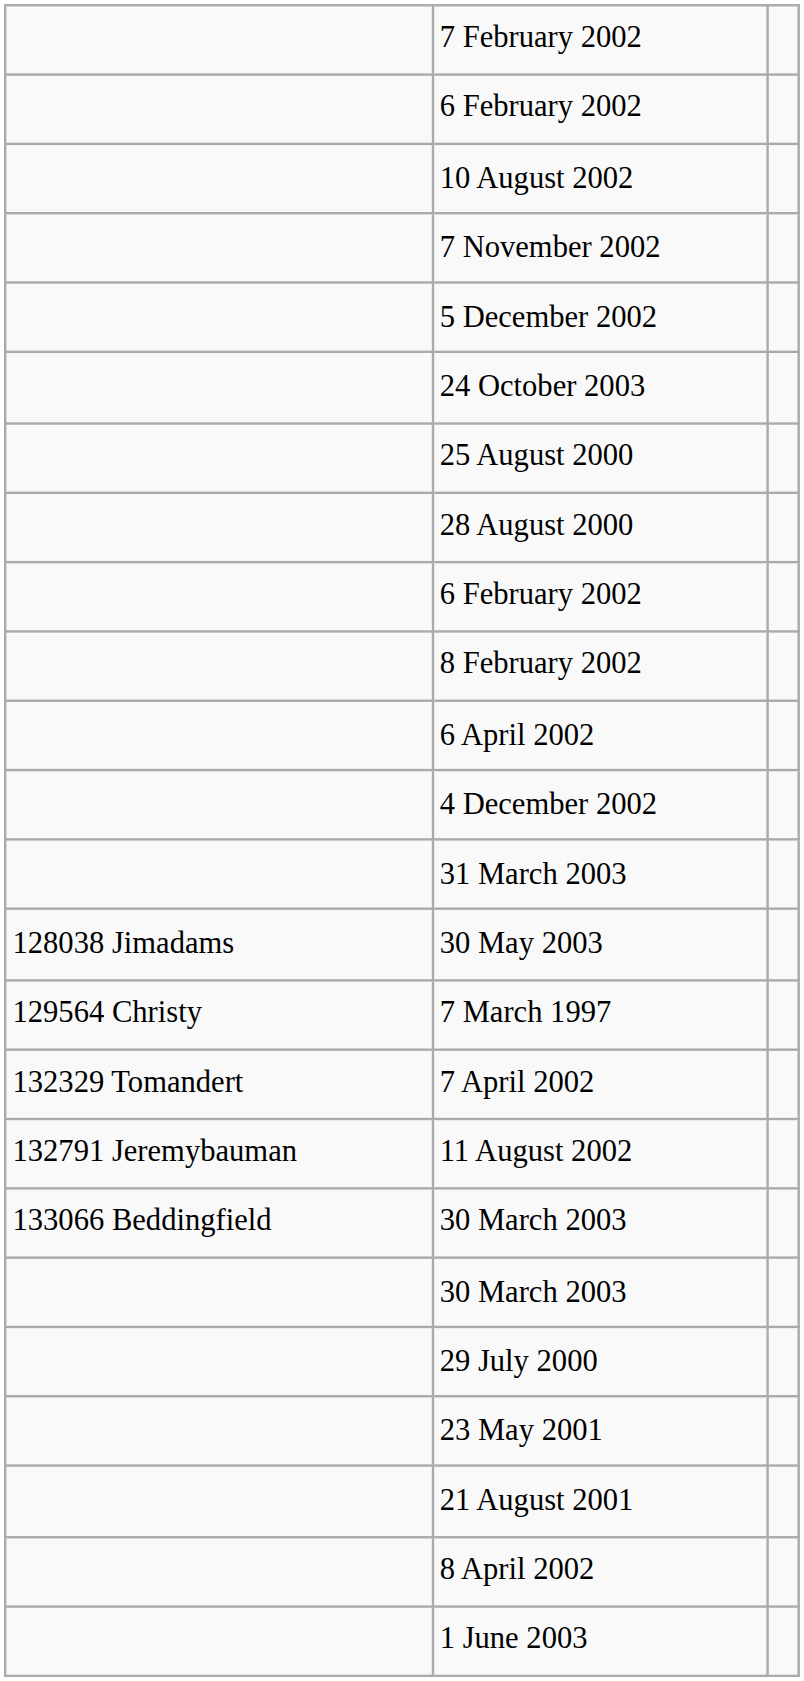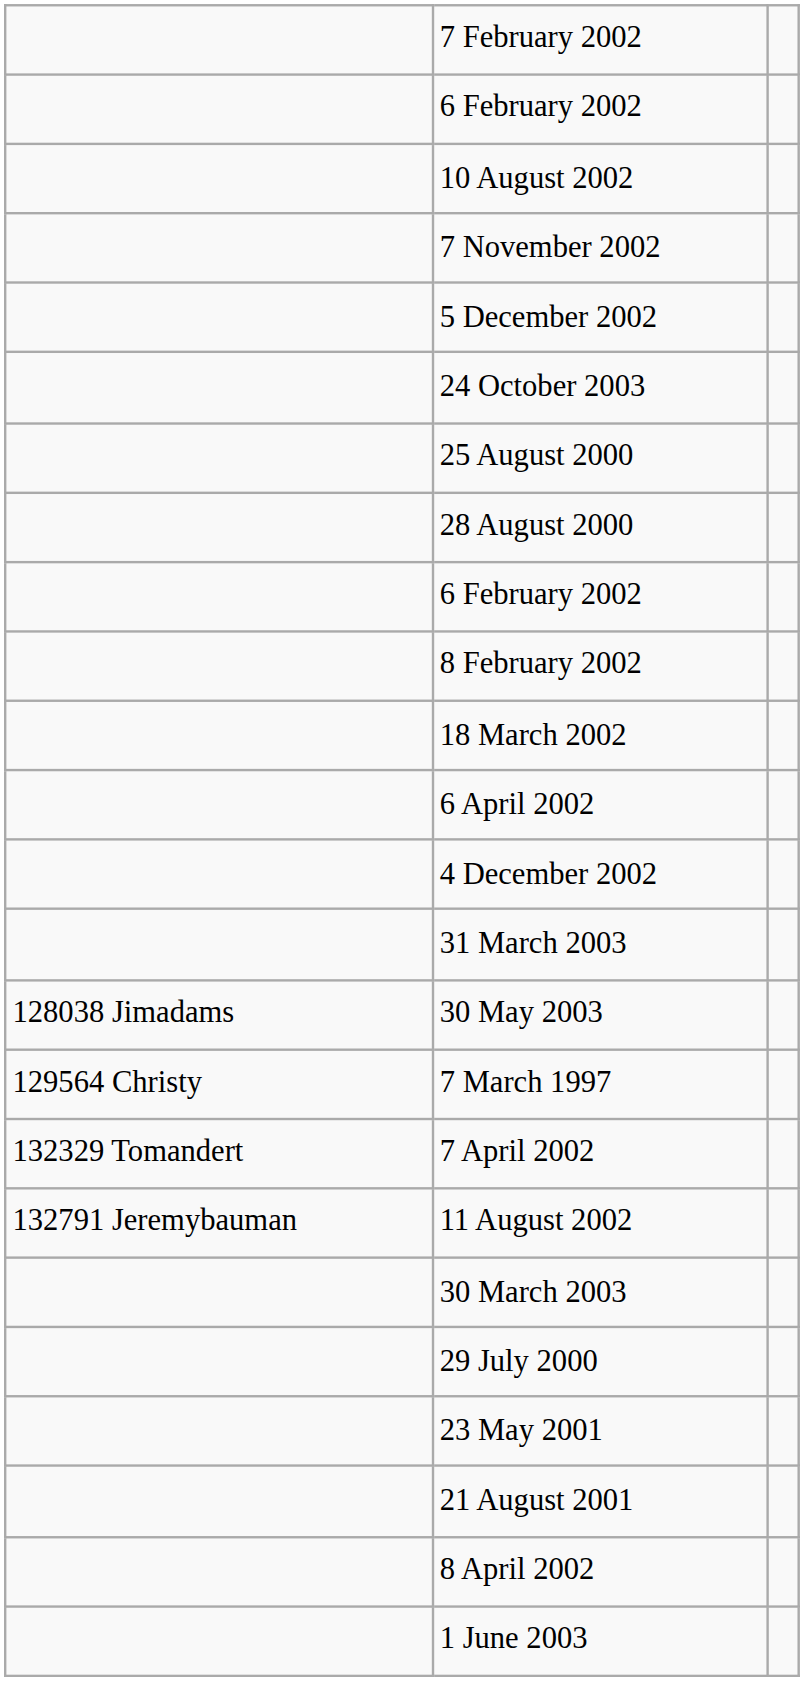+ row: 18 March 2002
- row: 133066 Beddingfield | 30 March 2003
